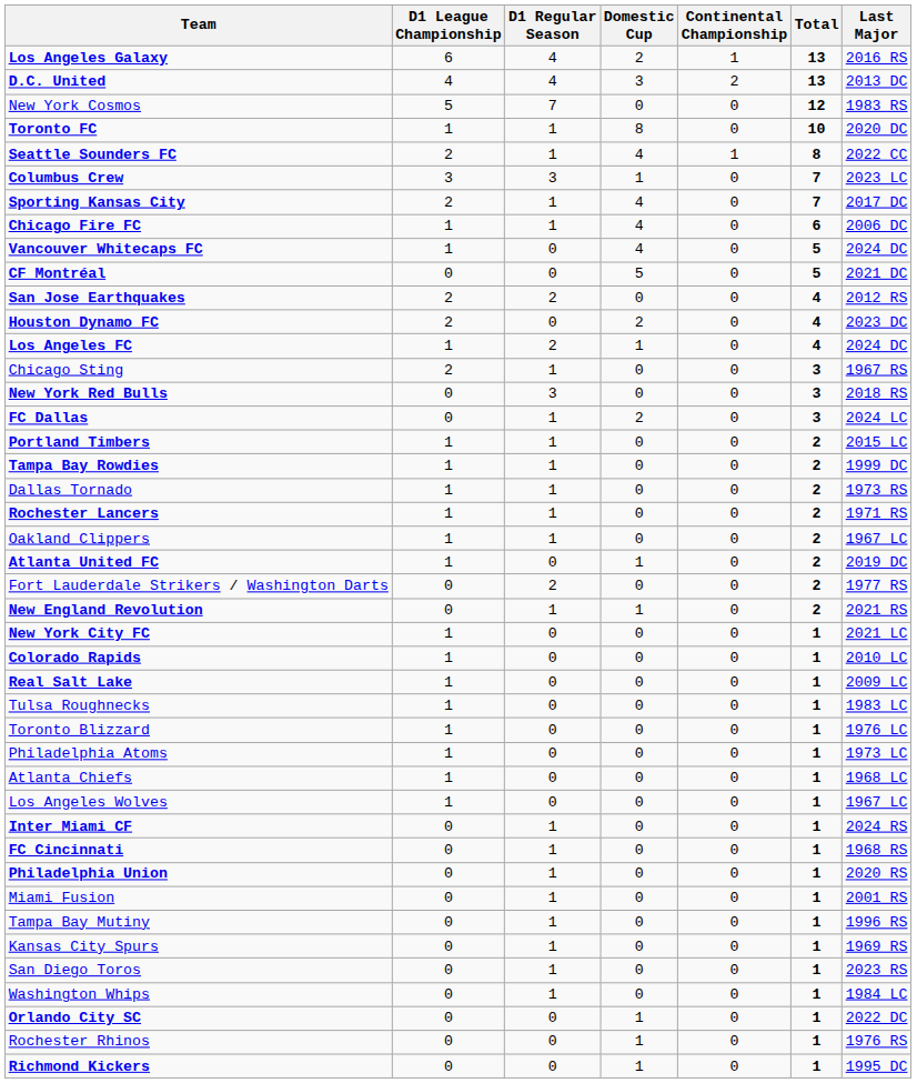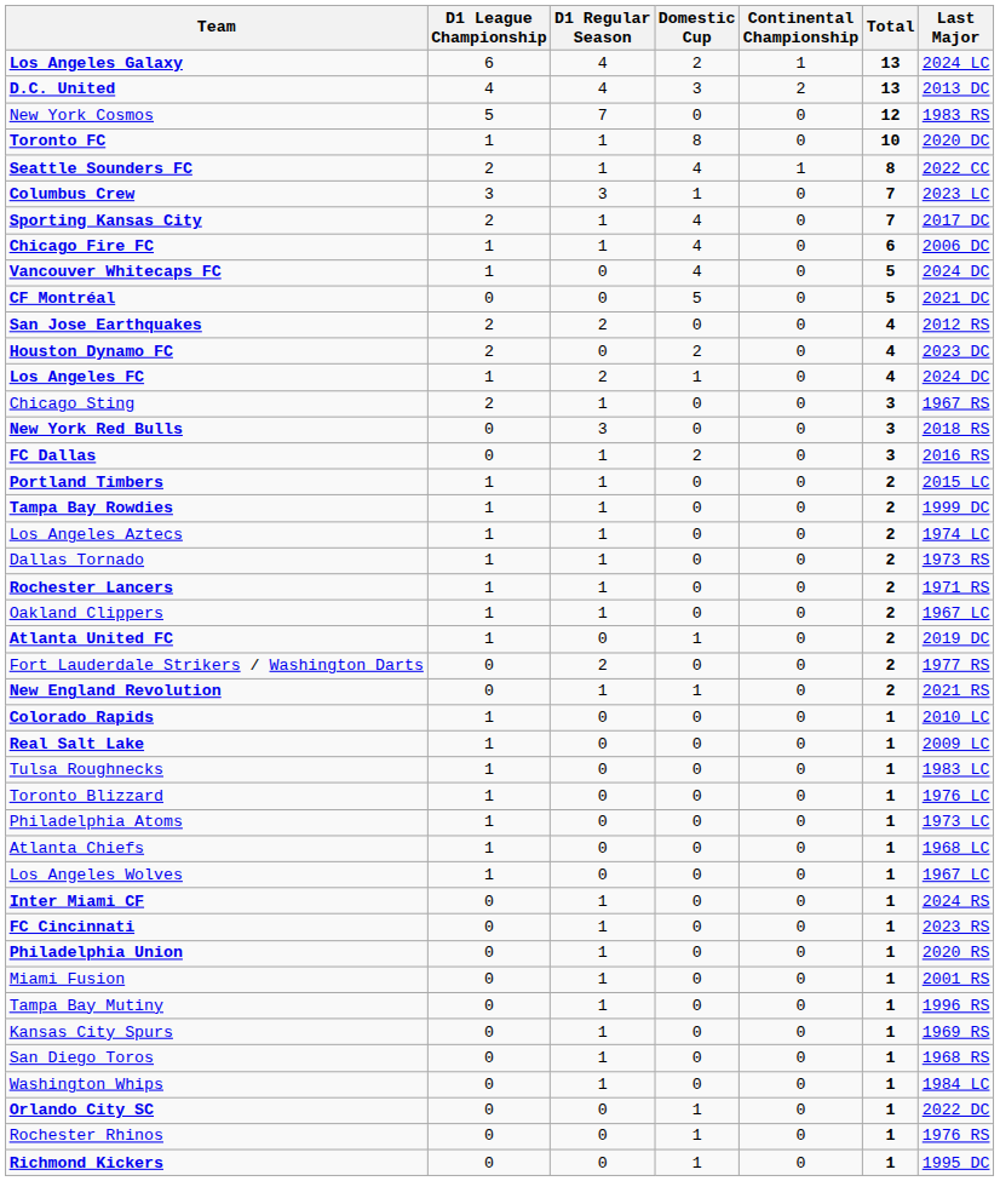Los Angeles Galaxy | Last Major: 2016 RS -> 2024 LC
FC Dallas | Last Major: 2024 LC -> 2016 RS
+ row: Los Angeles Aztecs | 1 | 1 | 0 | 0 | 2 | 1974 LC
- row: New York City FC | 1 | 0 | 0 | 0 | 1 | 2021 LC
FC Cincinnati | Last Major: 1968 RS -> 2023 RS
San Diego Toros | Last Major: 2023 RS -> 1968 RS
